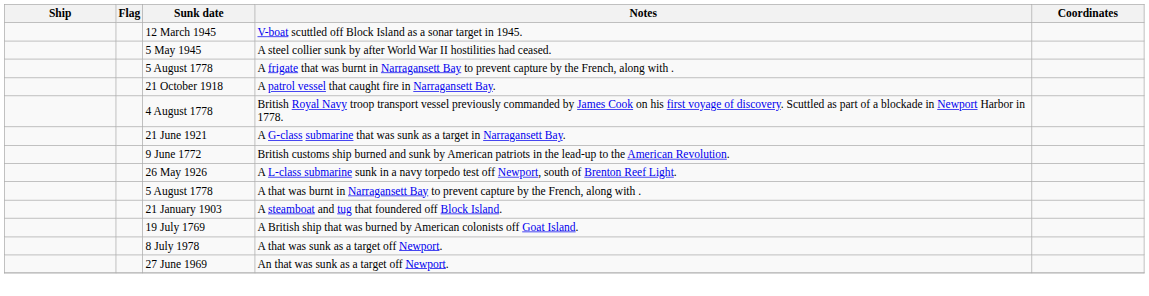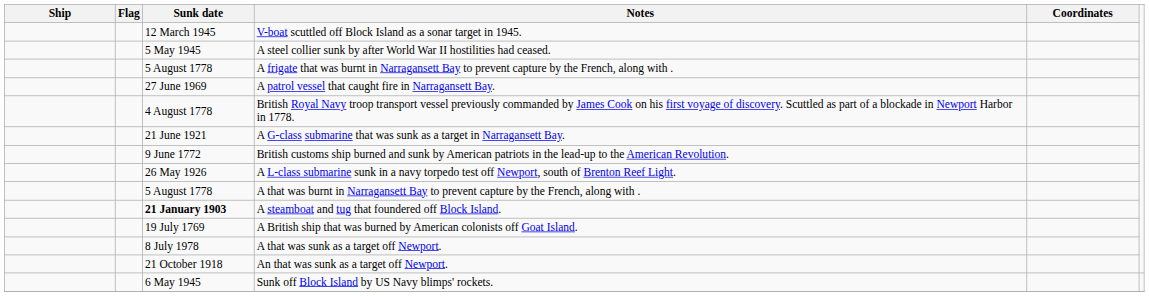A patrol vessel that caught fire in Narragansett Bay. | Sunk date: 21 October 1918 -> 27 June 1969
A steamboat and tug that foundered off Block Island. | Sunk date: normal -> bold
An that was sunk as a target off Newport. | Sunk date: 27 June 1969 -> 21 October 1918
+ row: 6 May 1945 | Sunk off Block Island by US Navy blimps' rockets.
